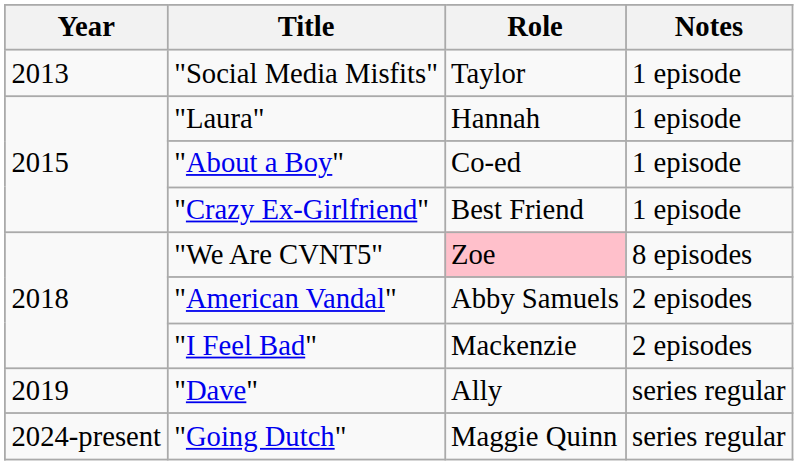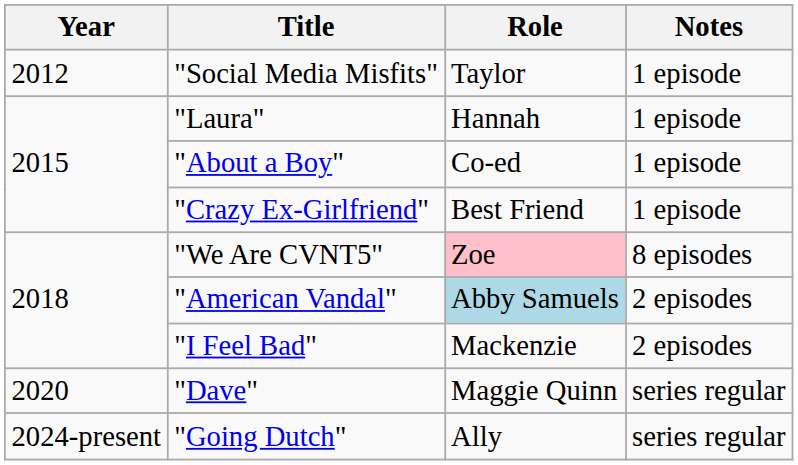"Social Media Misfits" | Year: 2013 -> 2012
"American Vandal" | Role: no background -> lightblue background
"Dave" | Year: 2019 -> 2020
"Dave" | Role: Ally -> Maggie Quinn
"Going Dutch" | Role: Maggie Quinn -> Ally
